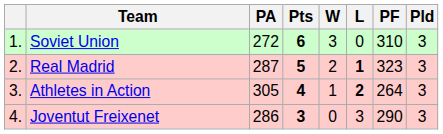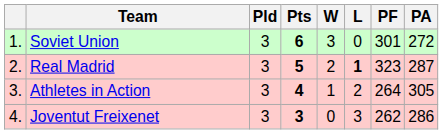columns swapped: Pld <-> PA
Soviet Union | PF: 310 -> 301
Athletes in Action | L: bold -> normal
Joventut Freixenet | PF: 290 -> 262
